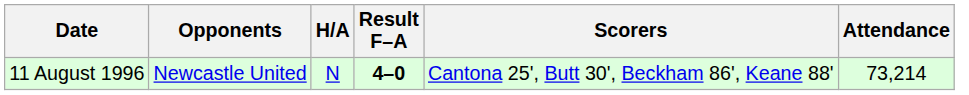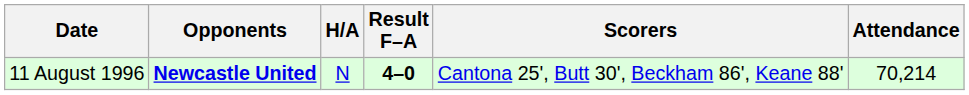11 August 1996 | Opponents: normal -> bold
11 August 1996 | Attendance: 73,214 -> 70,214
